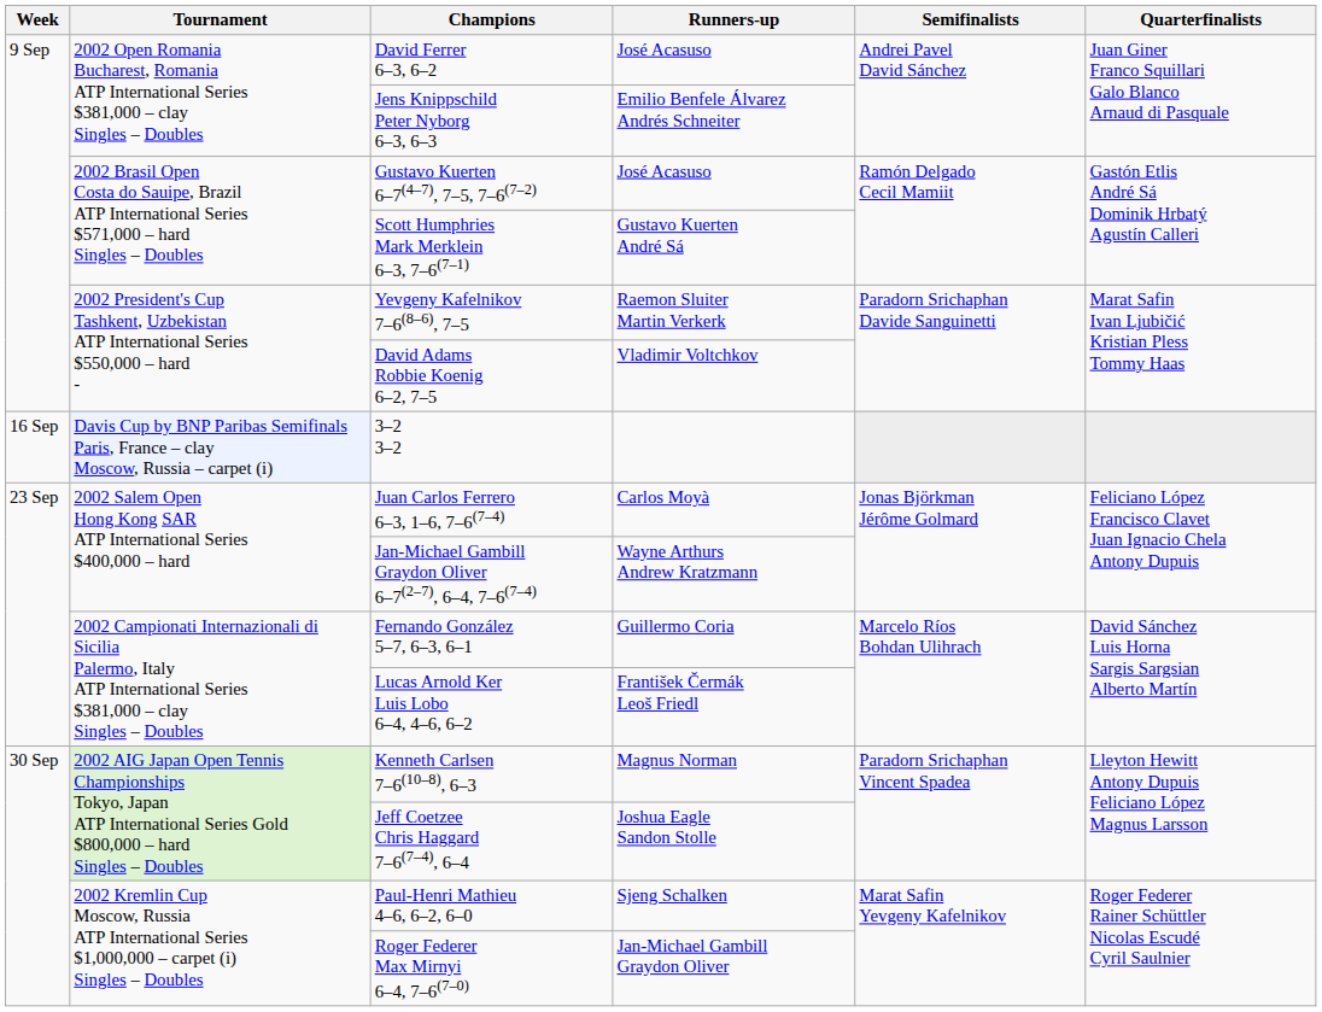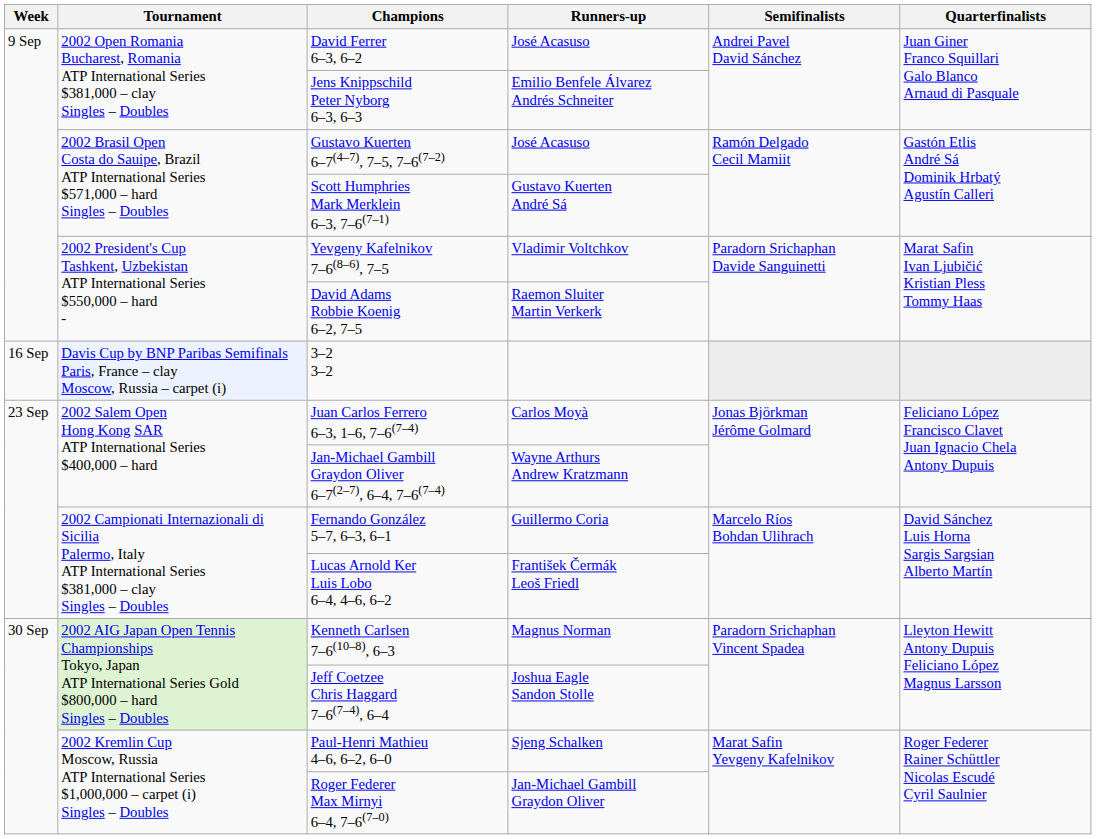Yevgeny Kafelnikov 7–6(8–6), 7–5 | Runners-up: Raemon Sluiter Martin Verkerk -> Vladimir Voltchkov
David Adams Robbie Koenig 6–2, 7–5 | Runners-up: Vladimir Voltchkov -> Raemon Sluiter Martin Verkerk
